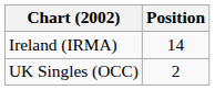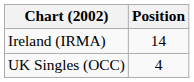UK Singles (OCC) | Position: 2 -> 4
